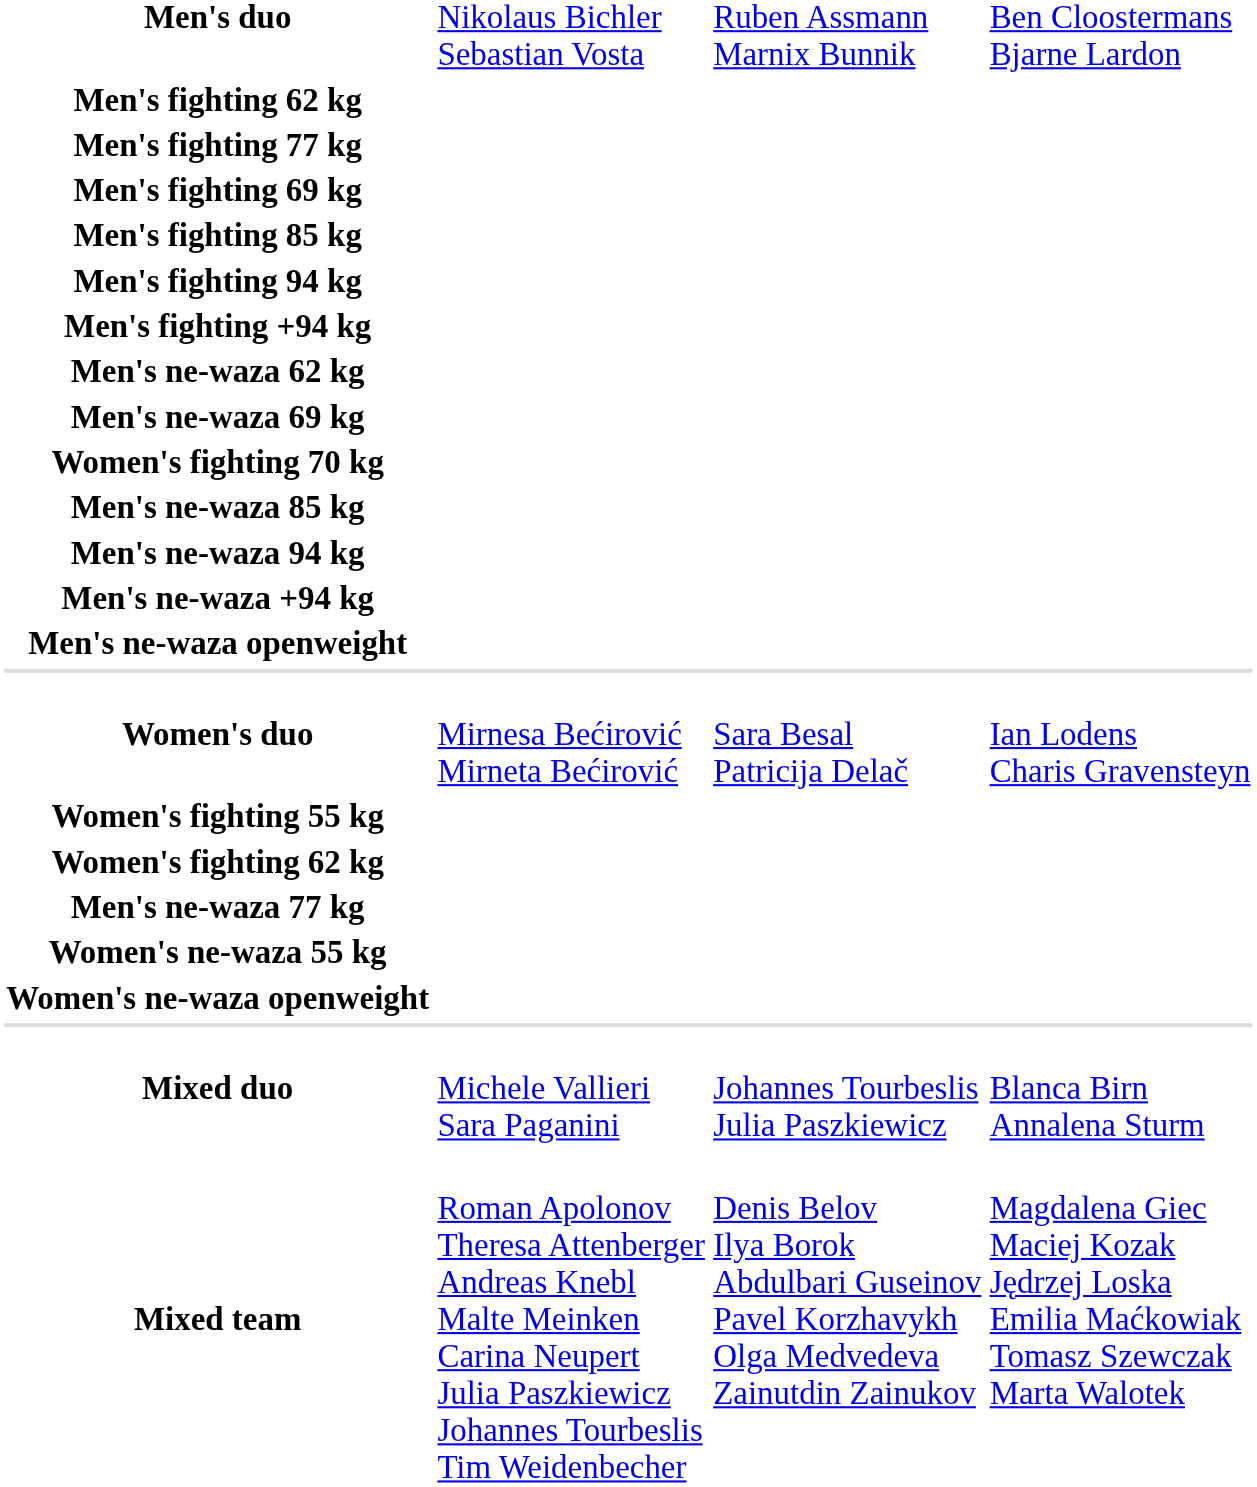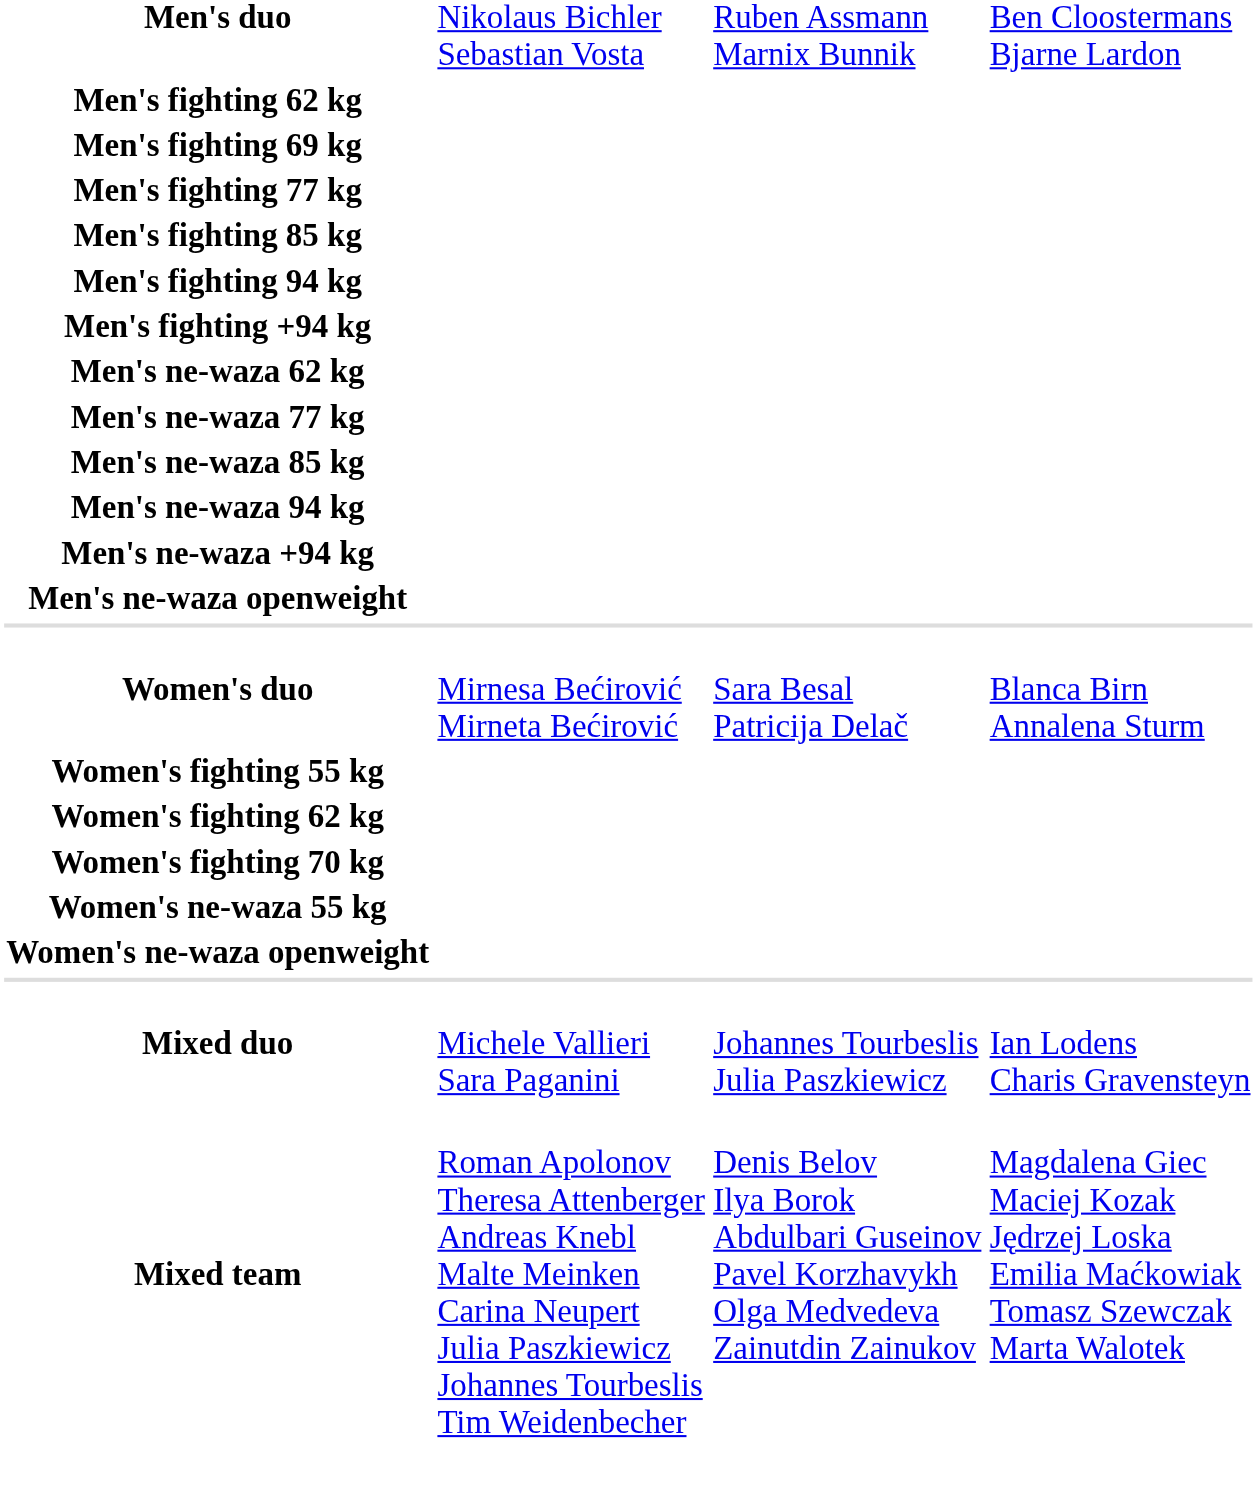rows swapped: Men's fighting 69 kg <-> Men's fighting 77 kg
- row: Men's ne-waza 69 kg
rows swapped: Men's ne-waza 77 kg <-> Women's fighting 70 kg
Women's duo | column 4: Ian Lodens Charis Gravensteyn -> Blanca Birn Annalena Sturm
Mixed duo | column 4: Blanca Birn Annalena Sturm -> Ian Lodens Charis Gravensteyn
